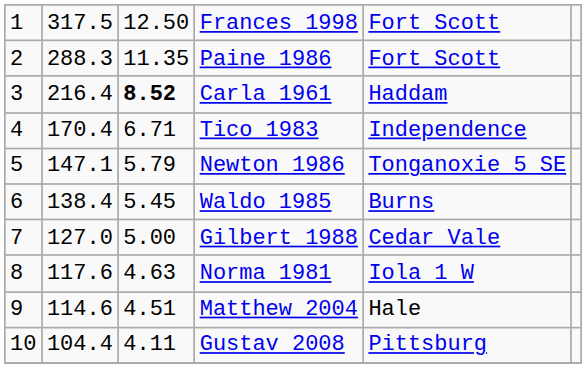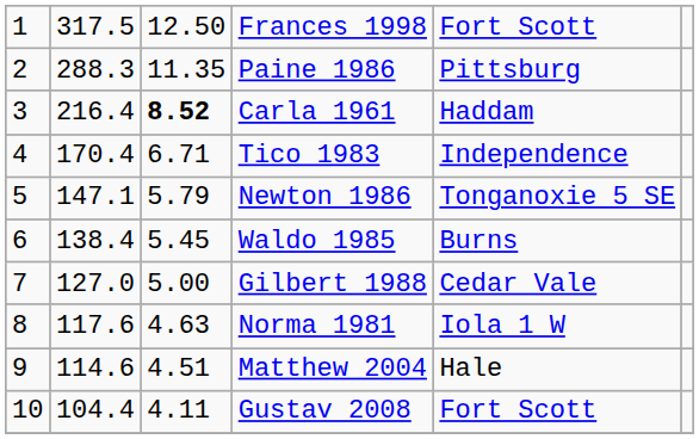Paine 1986 | column 5: Fort Scott -> Pittsburg
Gustav 2008 | column 5: Pittsburg -> Fort Scott
